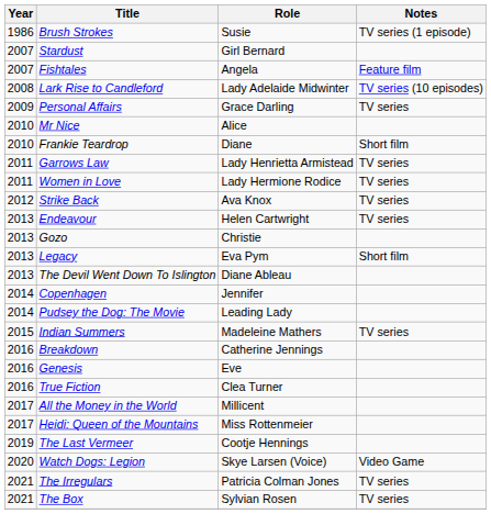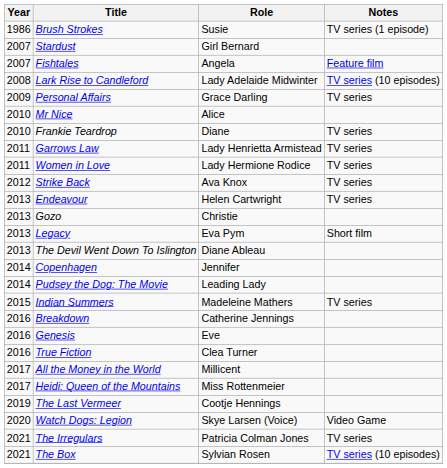Frankie Teardrop | Notes: Short film -> TV series
The Box | Notes: TV series -> TV series (10 episodes)
